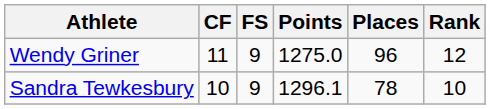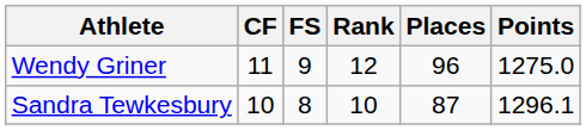columns swapped: Points <-> Rank
Sandra Tewkesbury | FS: 9 -> 8
Sandra Tewkesbury | Places: 78 -> 87
